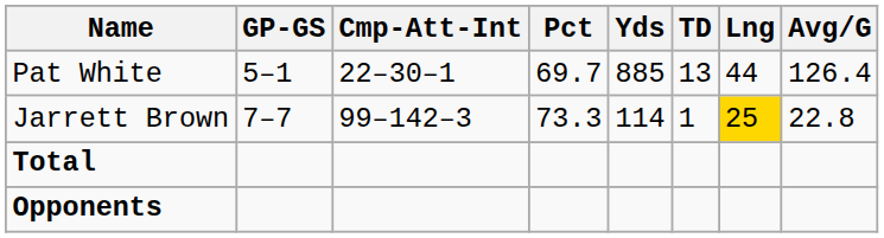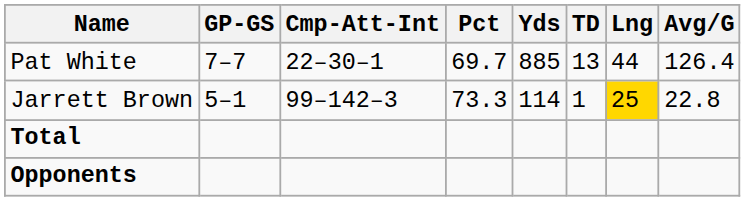Pat White | GP-GS: 5–1 -> 7–7
Jarrett Brown | GP-GS: 7–7 -> 5–1
